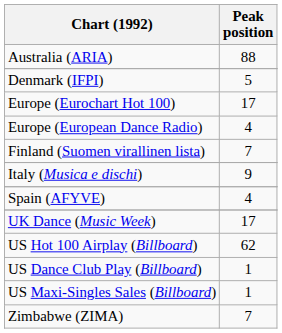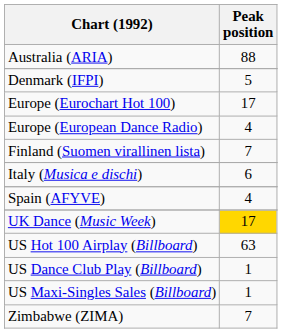Italy (Musica e dischi) | Peak position: 9 -> 6
UK Dance (Music Week) | Peak position: no background -> gold background
US Hot 100 Airplay (Billboard) | Peak position: 62 -> 63
